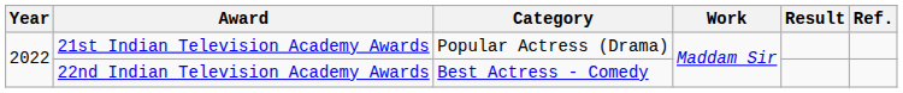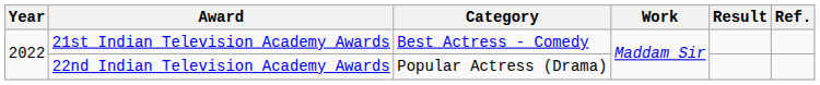21st Indian Television Academy Awards | Category: Popular Actress (Drama) -> Best Actress - Comedy
22nd Indian Television Academy Awards | Category: Best Actress - Comedy -> Popular Actress (Drama)
